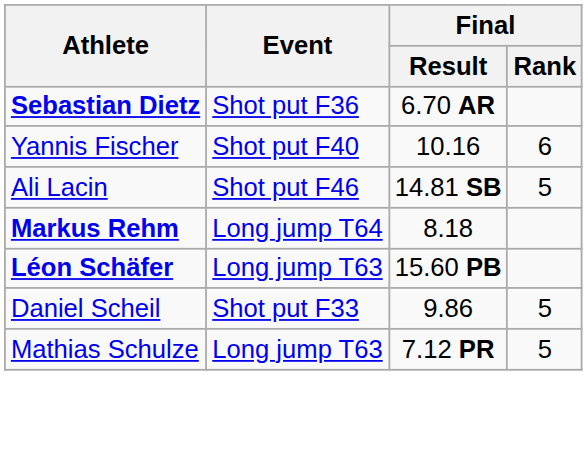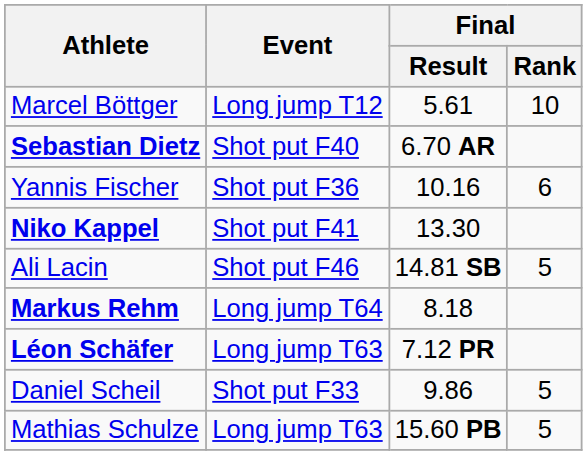+ row: Marcel Böttger | Long jump T12 | 5.61 | 10
Sebastian Dietz | Event: Shot put F36 -> Shot put F40
Yannis Fischer | Event: Shot put F40 -> Shot put F36
+ row: Niko Kappel | Shot put F41 | 13.30
Léon Schäfer | Final / Result: 15.60 PB -> 7.12 PR
Mathias Schulze | Final / Result: 7.12 PR -> 15.60 PB
